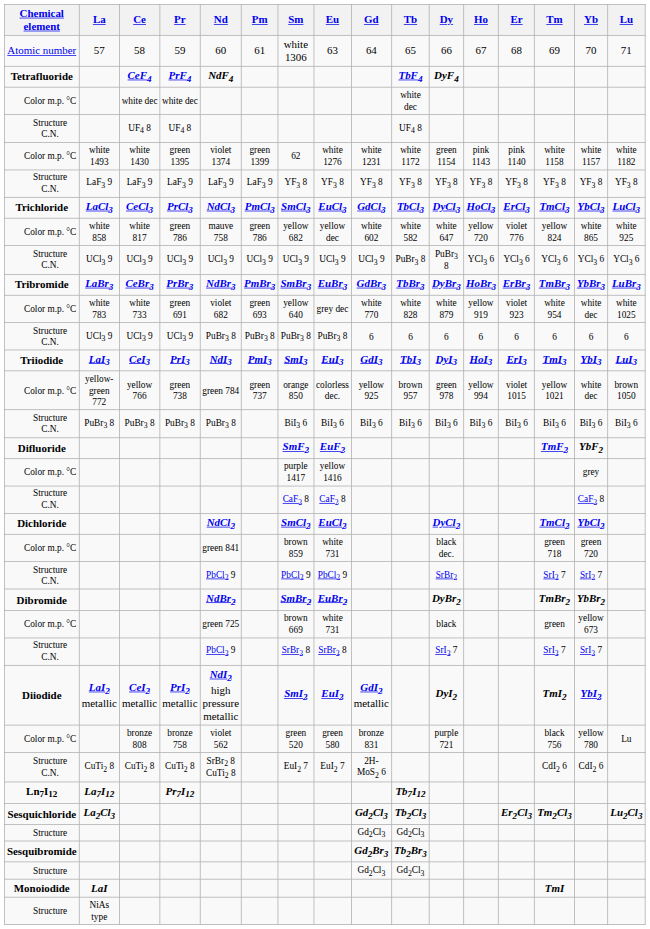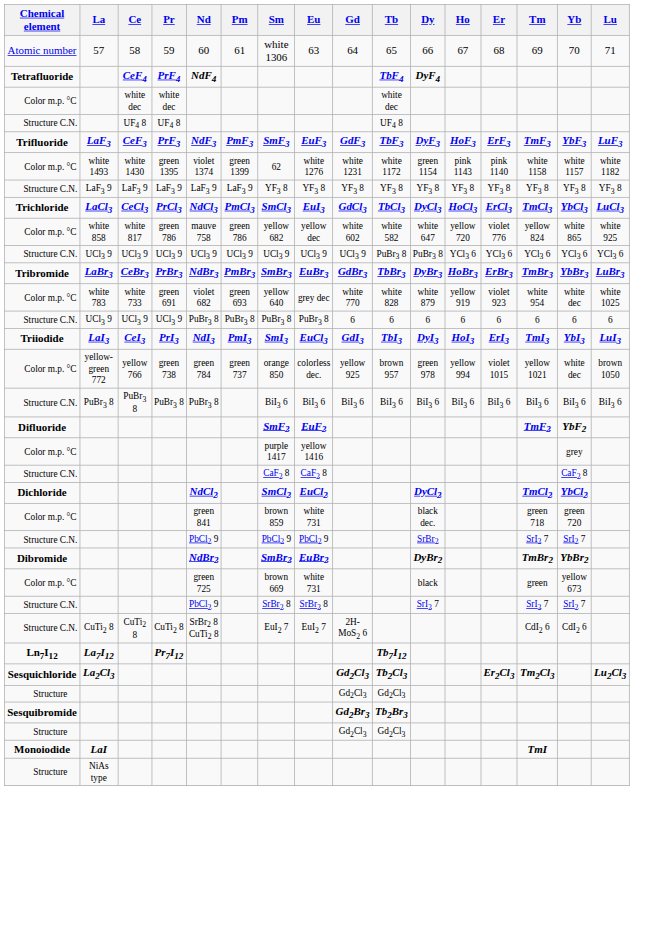+ row: Trifluoride | LaF3 | CeF3 | PrF3 | NdF3 | PmF3 | SmF3 | EuF3 | GdF3 | TbF3 | DyF3 | HoF3 | ErF3 | TmF3 | YbF3 | LuF3
PrCl3 | Eu: EuCl3 -> EuI3
PrI3 | Eu: EuI3 -> EuCl3
- row: Diiodide | LaI2 metallic | CeI2 metallic | PrI2 metallic | NdI2 high pressure metallic | SmI2 | EuI2 | GdI2 metallic | DyI2 | TmI2 | YbI2
- row: Color m.p. °C | bronze 808 | bronze 758 | violet 562 | green 520 | green 580 | bronze 831 | purple 721 | black 756 | yellow 780 | Lu
